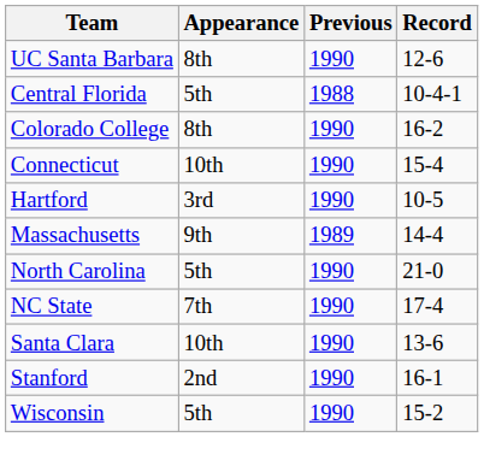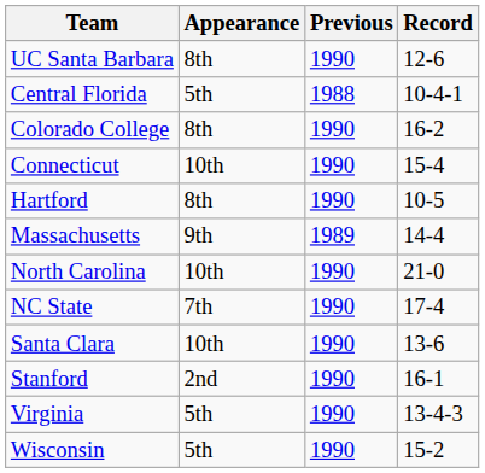Hartford | Appearance: 3rd -> 8th
North Carolina | Appearance: 5th -> 10th
+ row: Virginia | 5th | 1990 | 13-4-3
